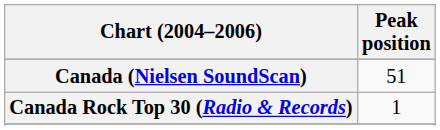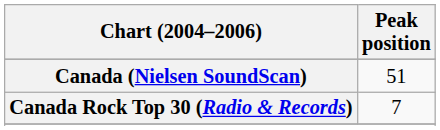Canada Rock Top 30 (Radio & Records) | Peak position: 1 -> 7
